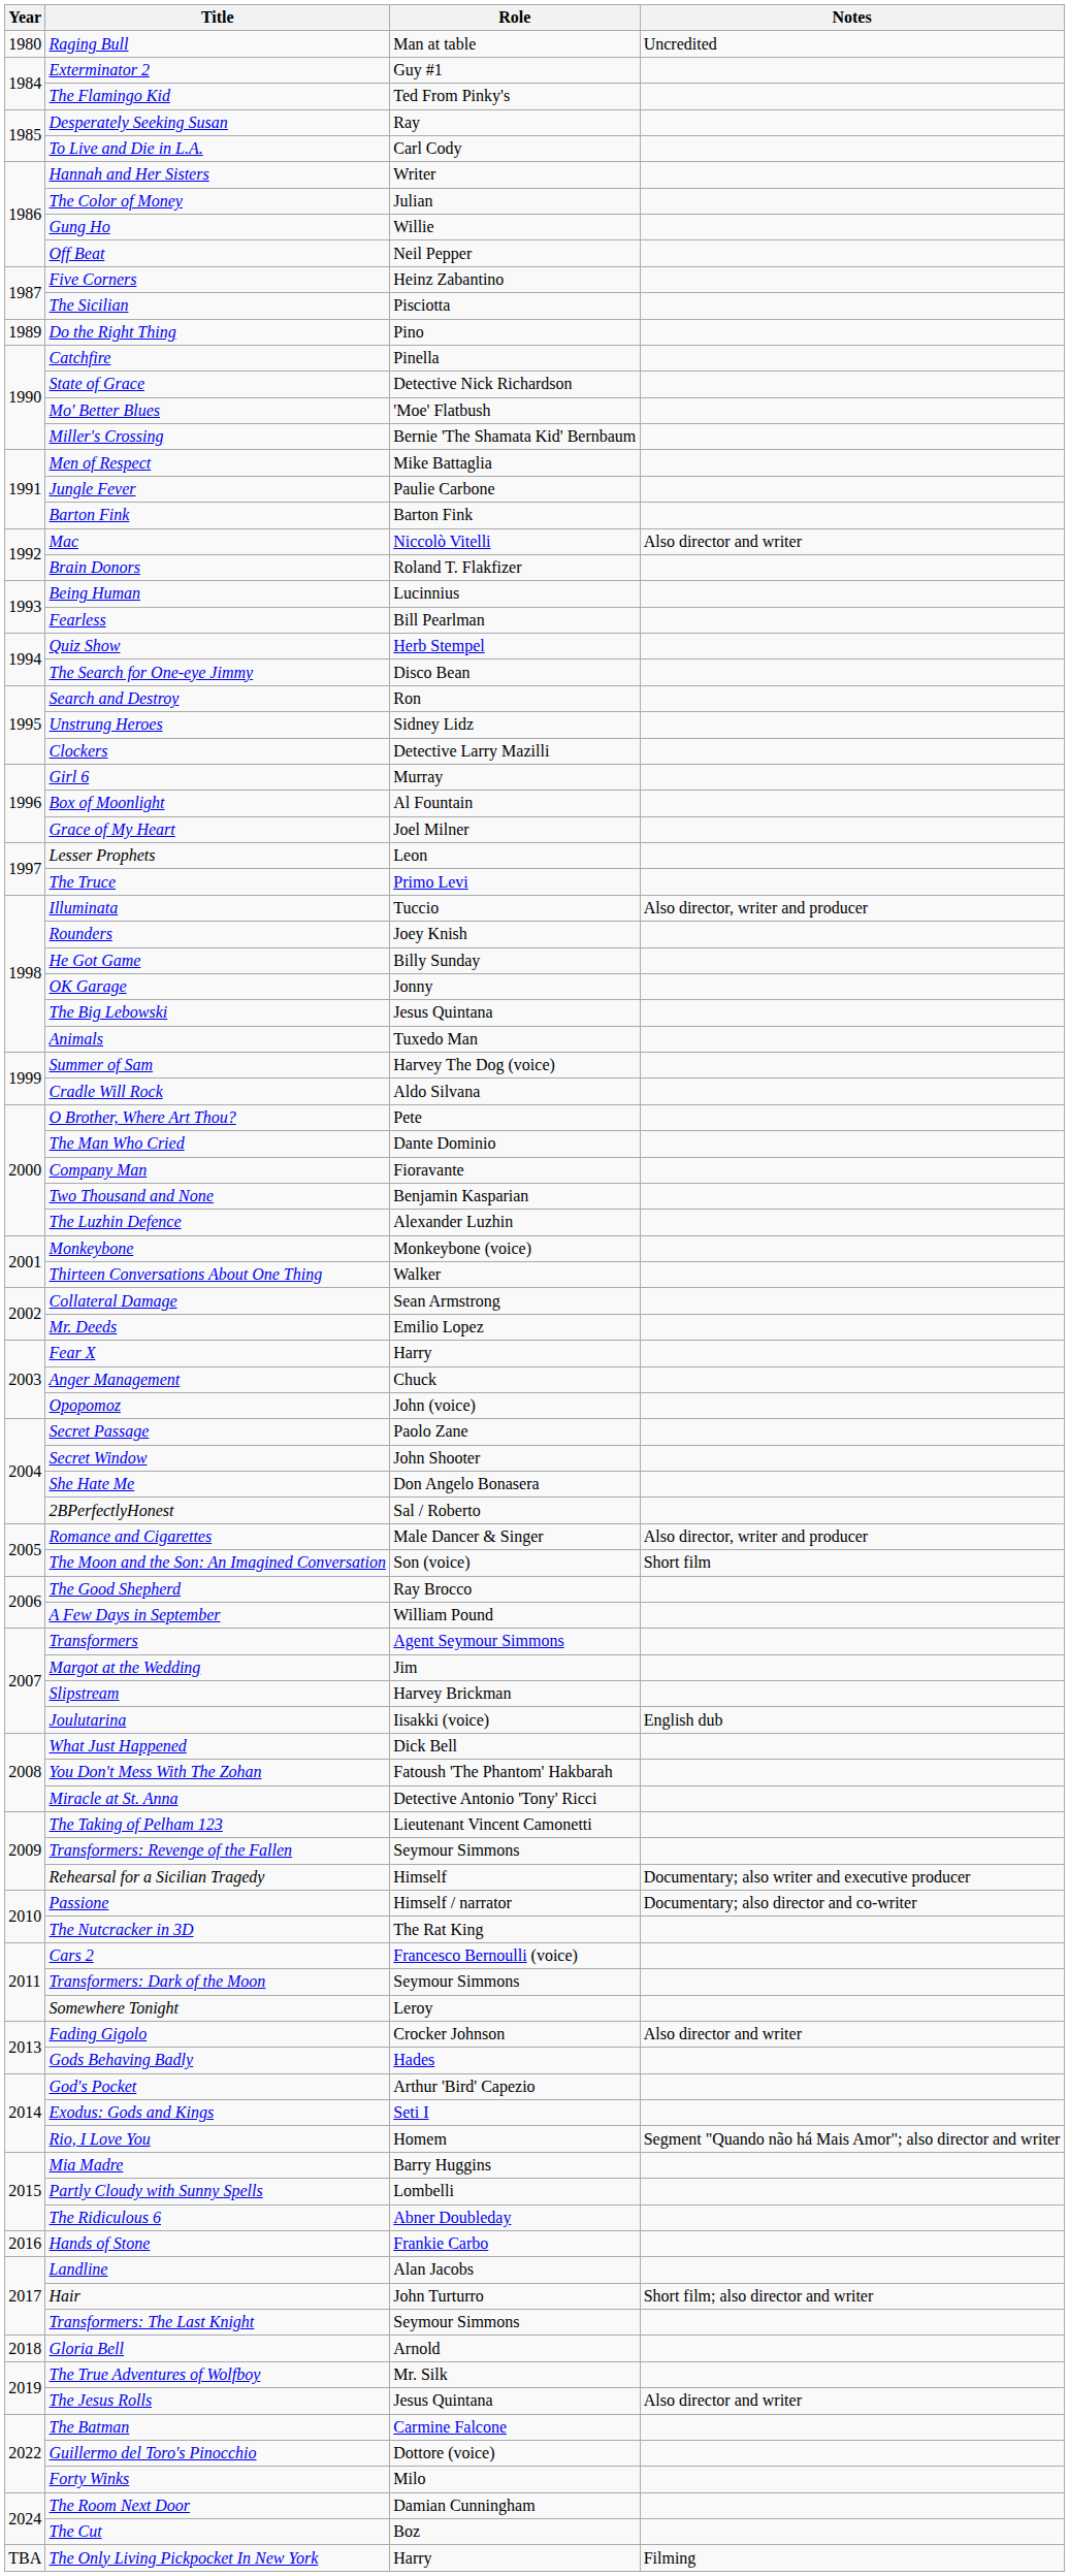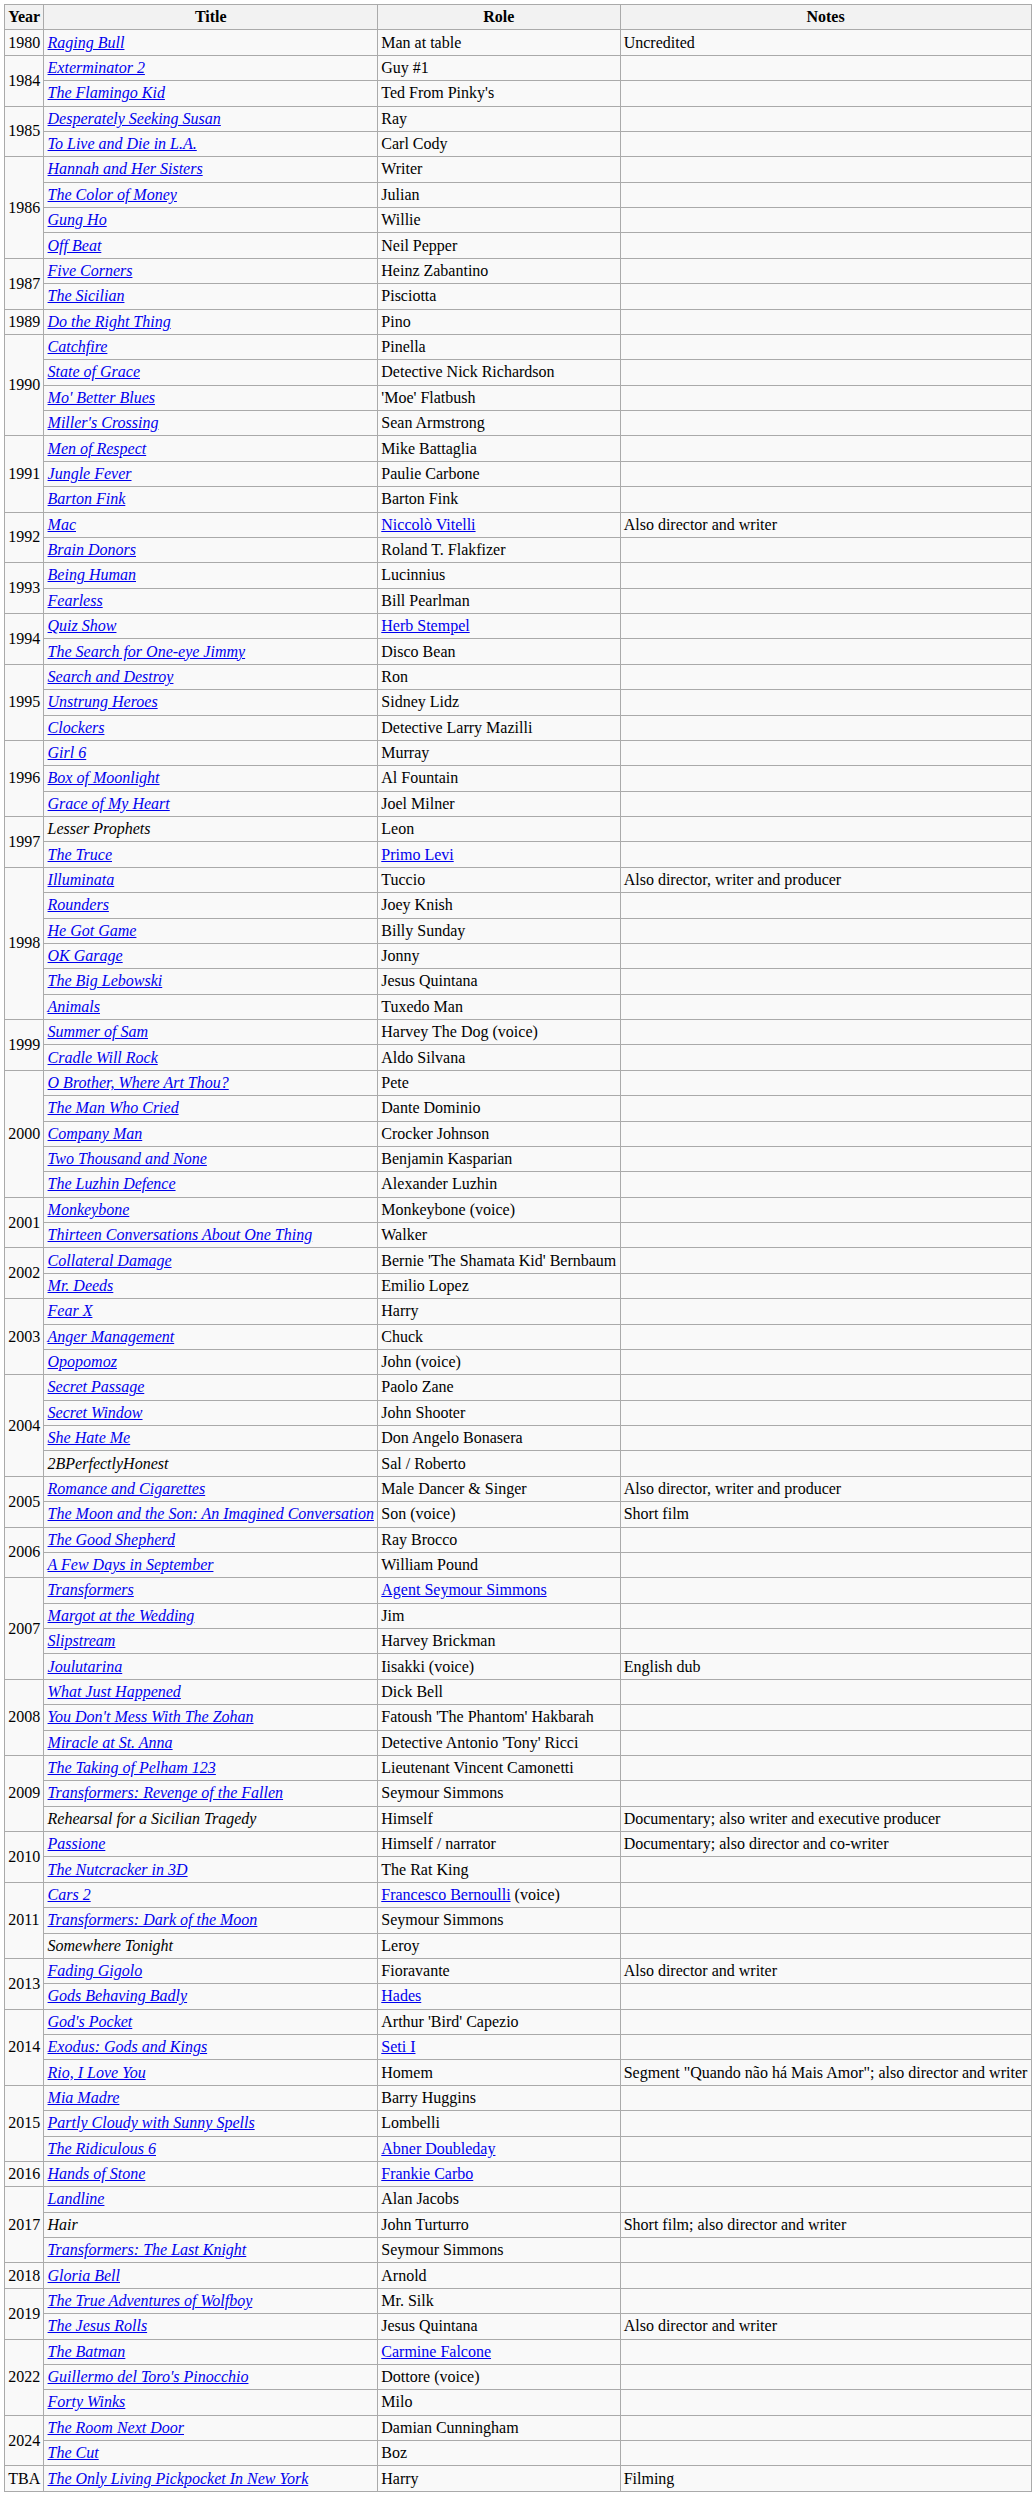Miller's Crossing | Role: Bernie 'The Shamata Kid' Bernbaum -> Sean Armstrong
Company Man | Role: Fioravante -> Crocker Johnson
Collateral Damage | Role: Sean Armstrong -> Bernie 'The Shamata Kid' Bernbaum
Fading Gigolo | Role: Crocker Johnson -> Fioravante
